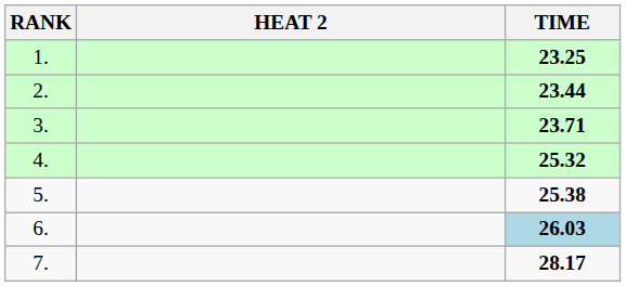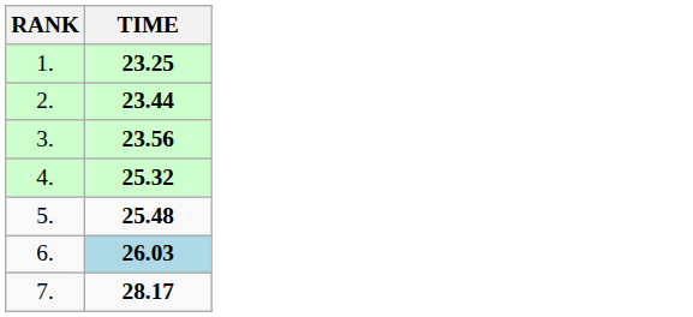- column: HEAT 2
3. | TIME: 23.71 -> 23.56
5. | TIME: 25.38 -> 25.48
